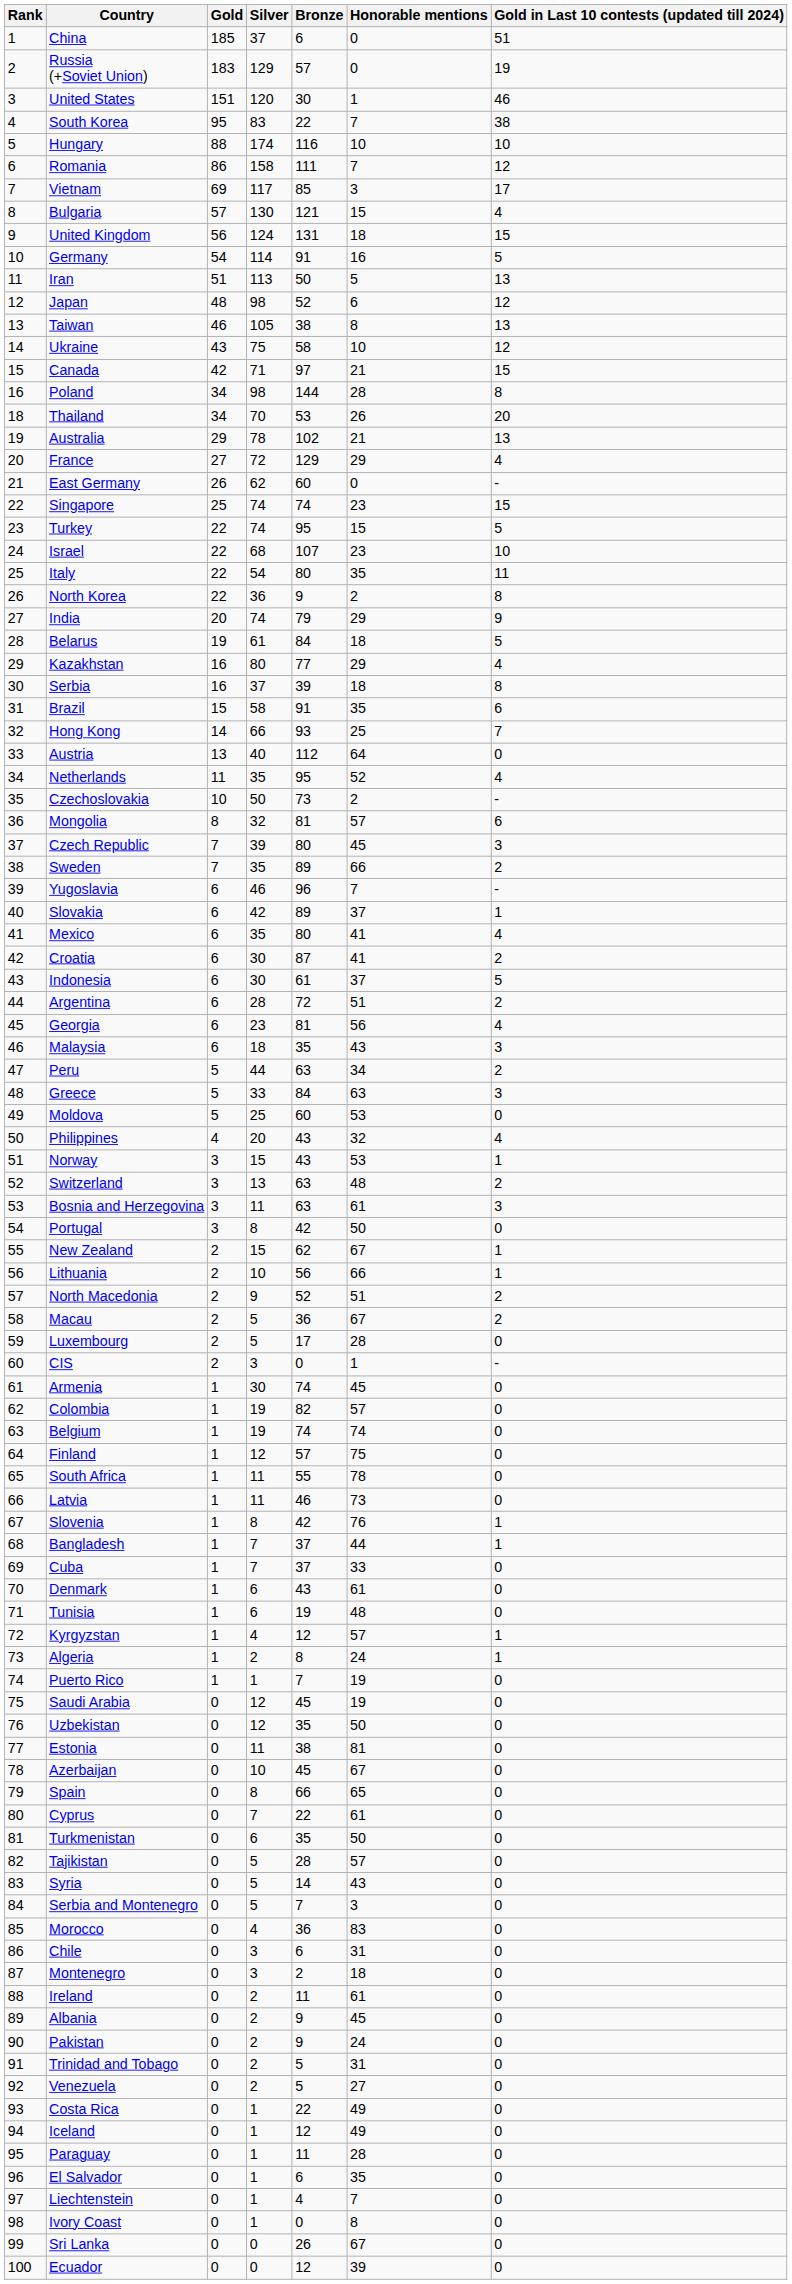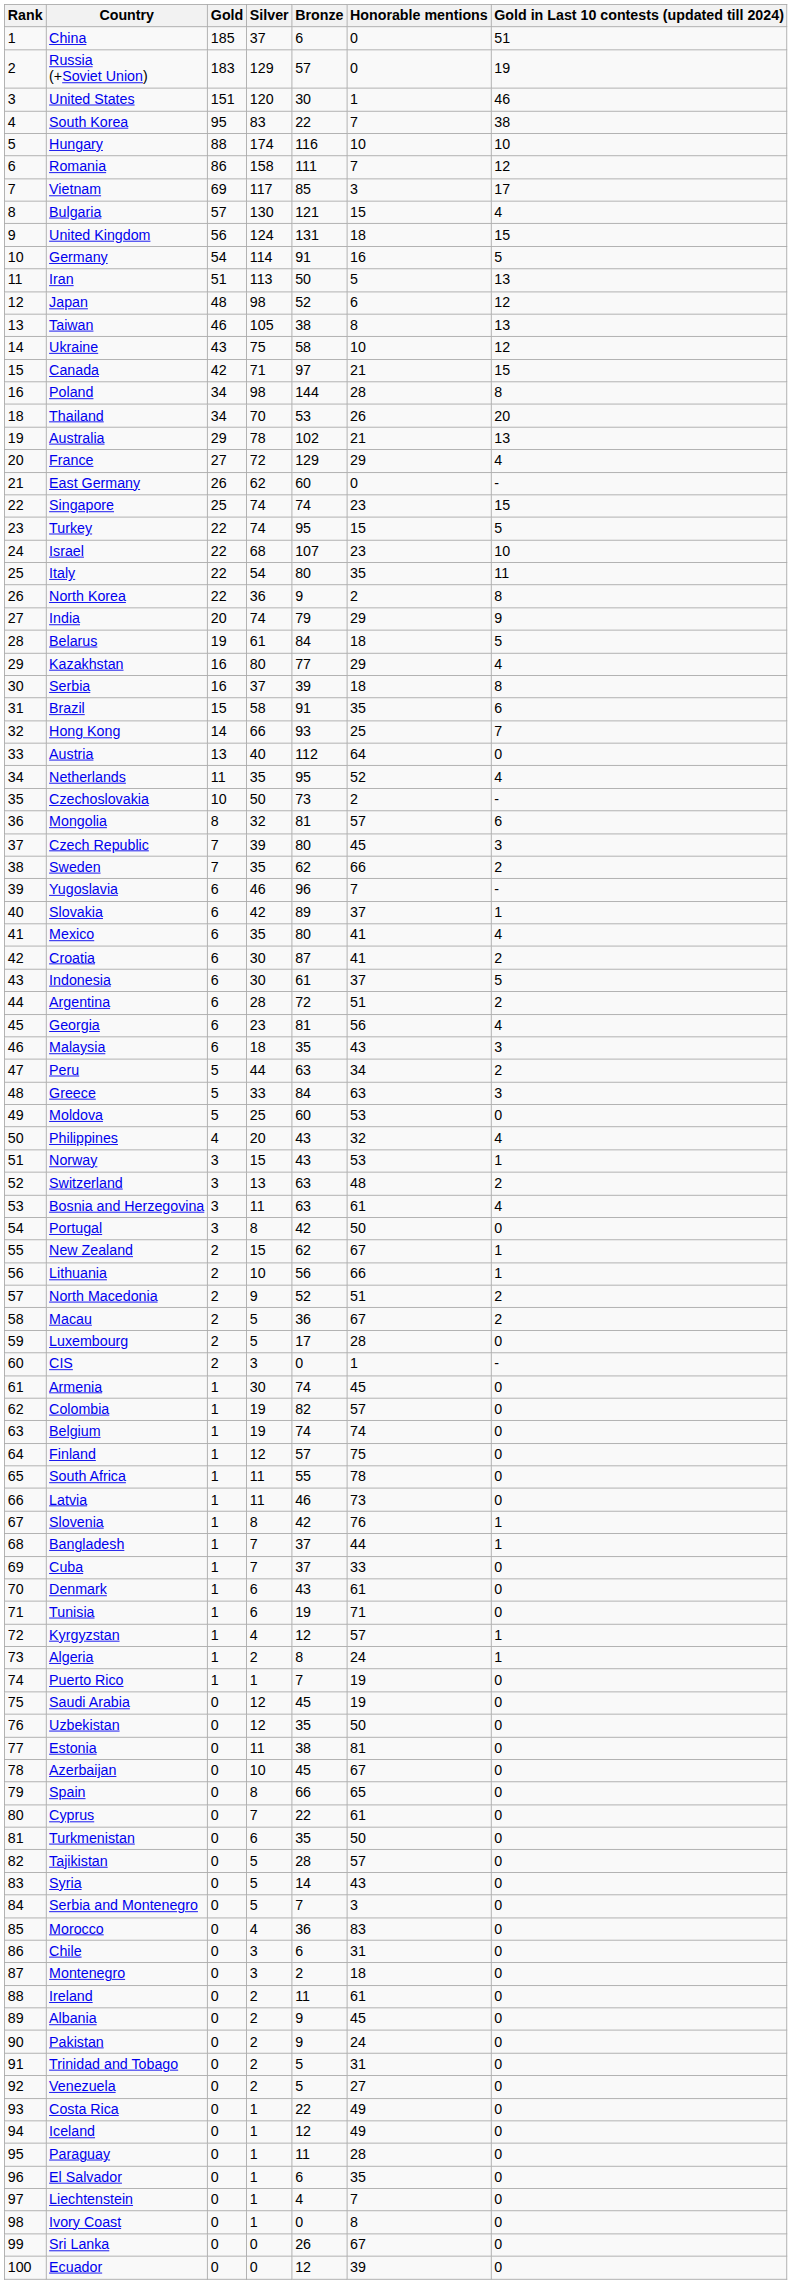Sweden | Bronze: 89 -> 62
Bosnia and Herzegovina | Gold in Last 10 contests (updated till 2024): 3 -> 4
Tunisia | Honorable mentions: 48 -> 71
